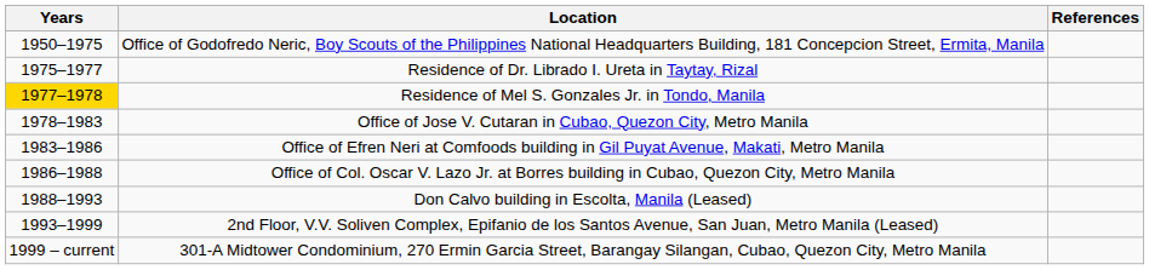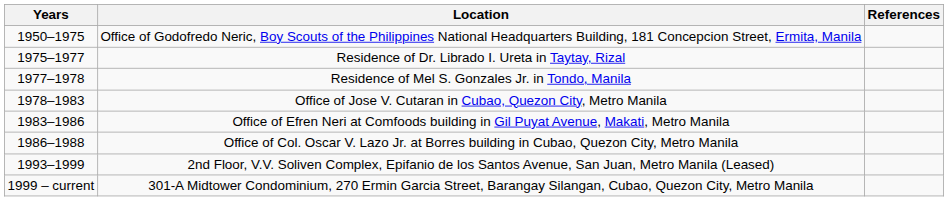Residence of Mel S. Gonzales Jr. in Tondo, Manila | Years: gold background -> no background
- row: 1988–1993 | Don Calvo building in Escolta, Manila (Leased)
